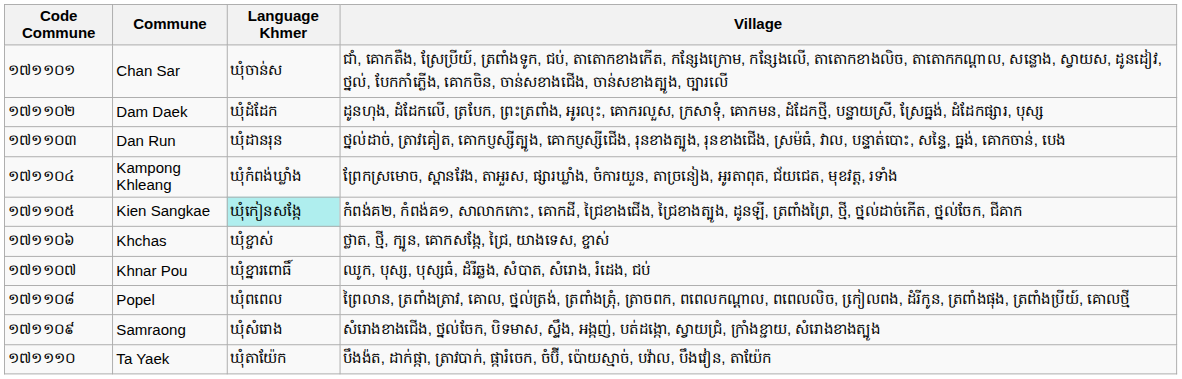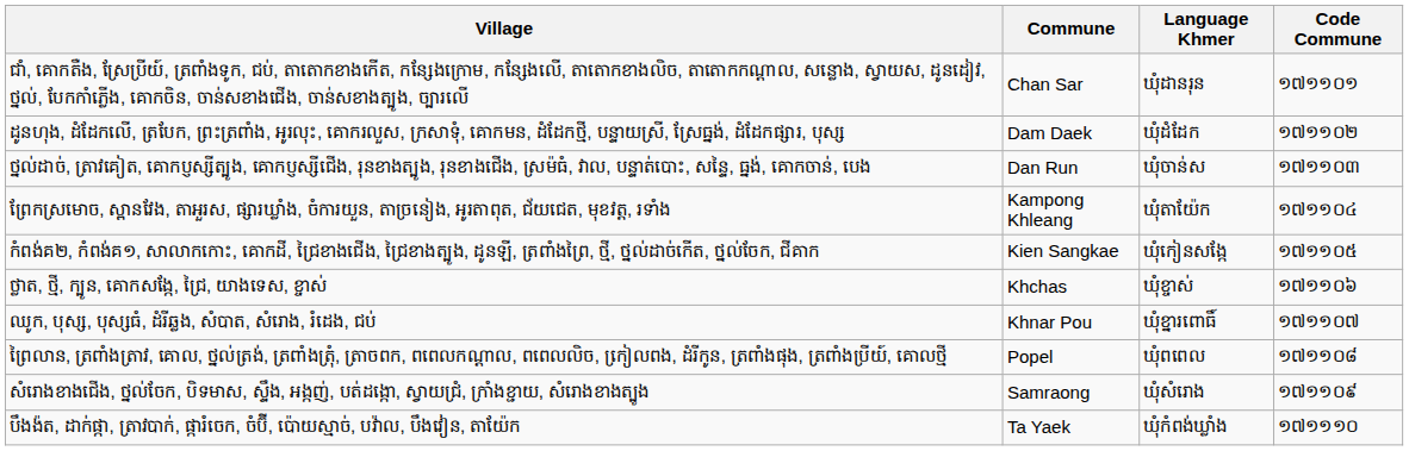columns swapped: Code Commune <-> Village
Chan Sar | Language Khmer: ឃុំចាន់ស -> ឃុំដានរុន
Dan Run | Language Khmer: ឃុំដានរុន -> ឃុំចាន់ស
Kampong Khleang | Language Khmer: ឃុំកំពង់ឃ្លាំង -> ឃុំតាយ៉ែក
Kien Sangkae | Language Khmer: paleturquoise background -> no background
Ta Yaek | Language Khmer: ឃុំតាយ៉ែក -> ឃុំកំពង់ឃ្លាំង
